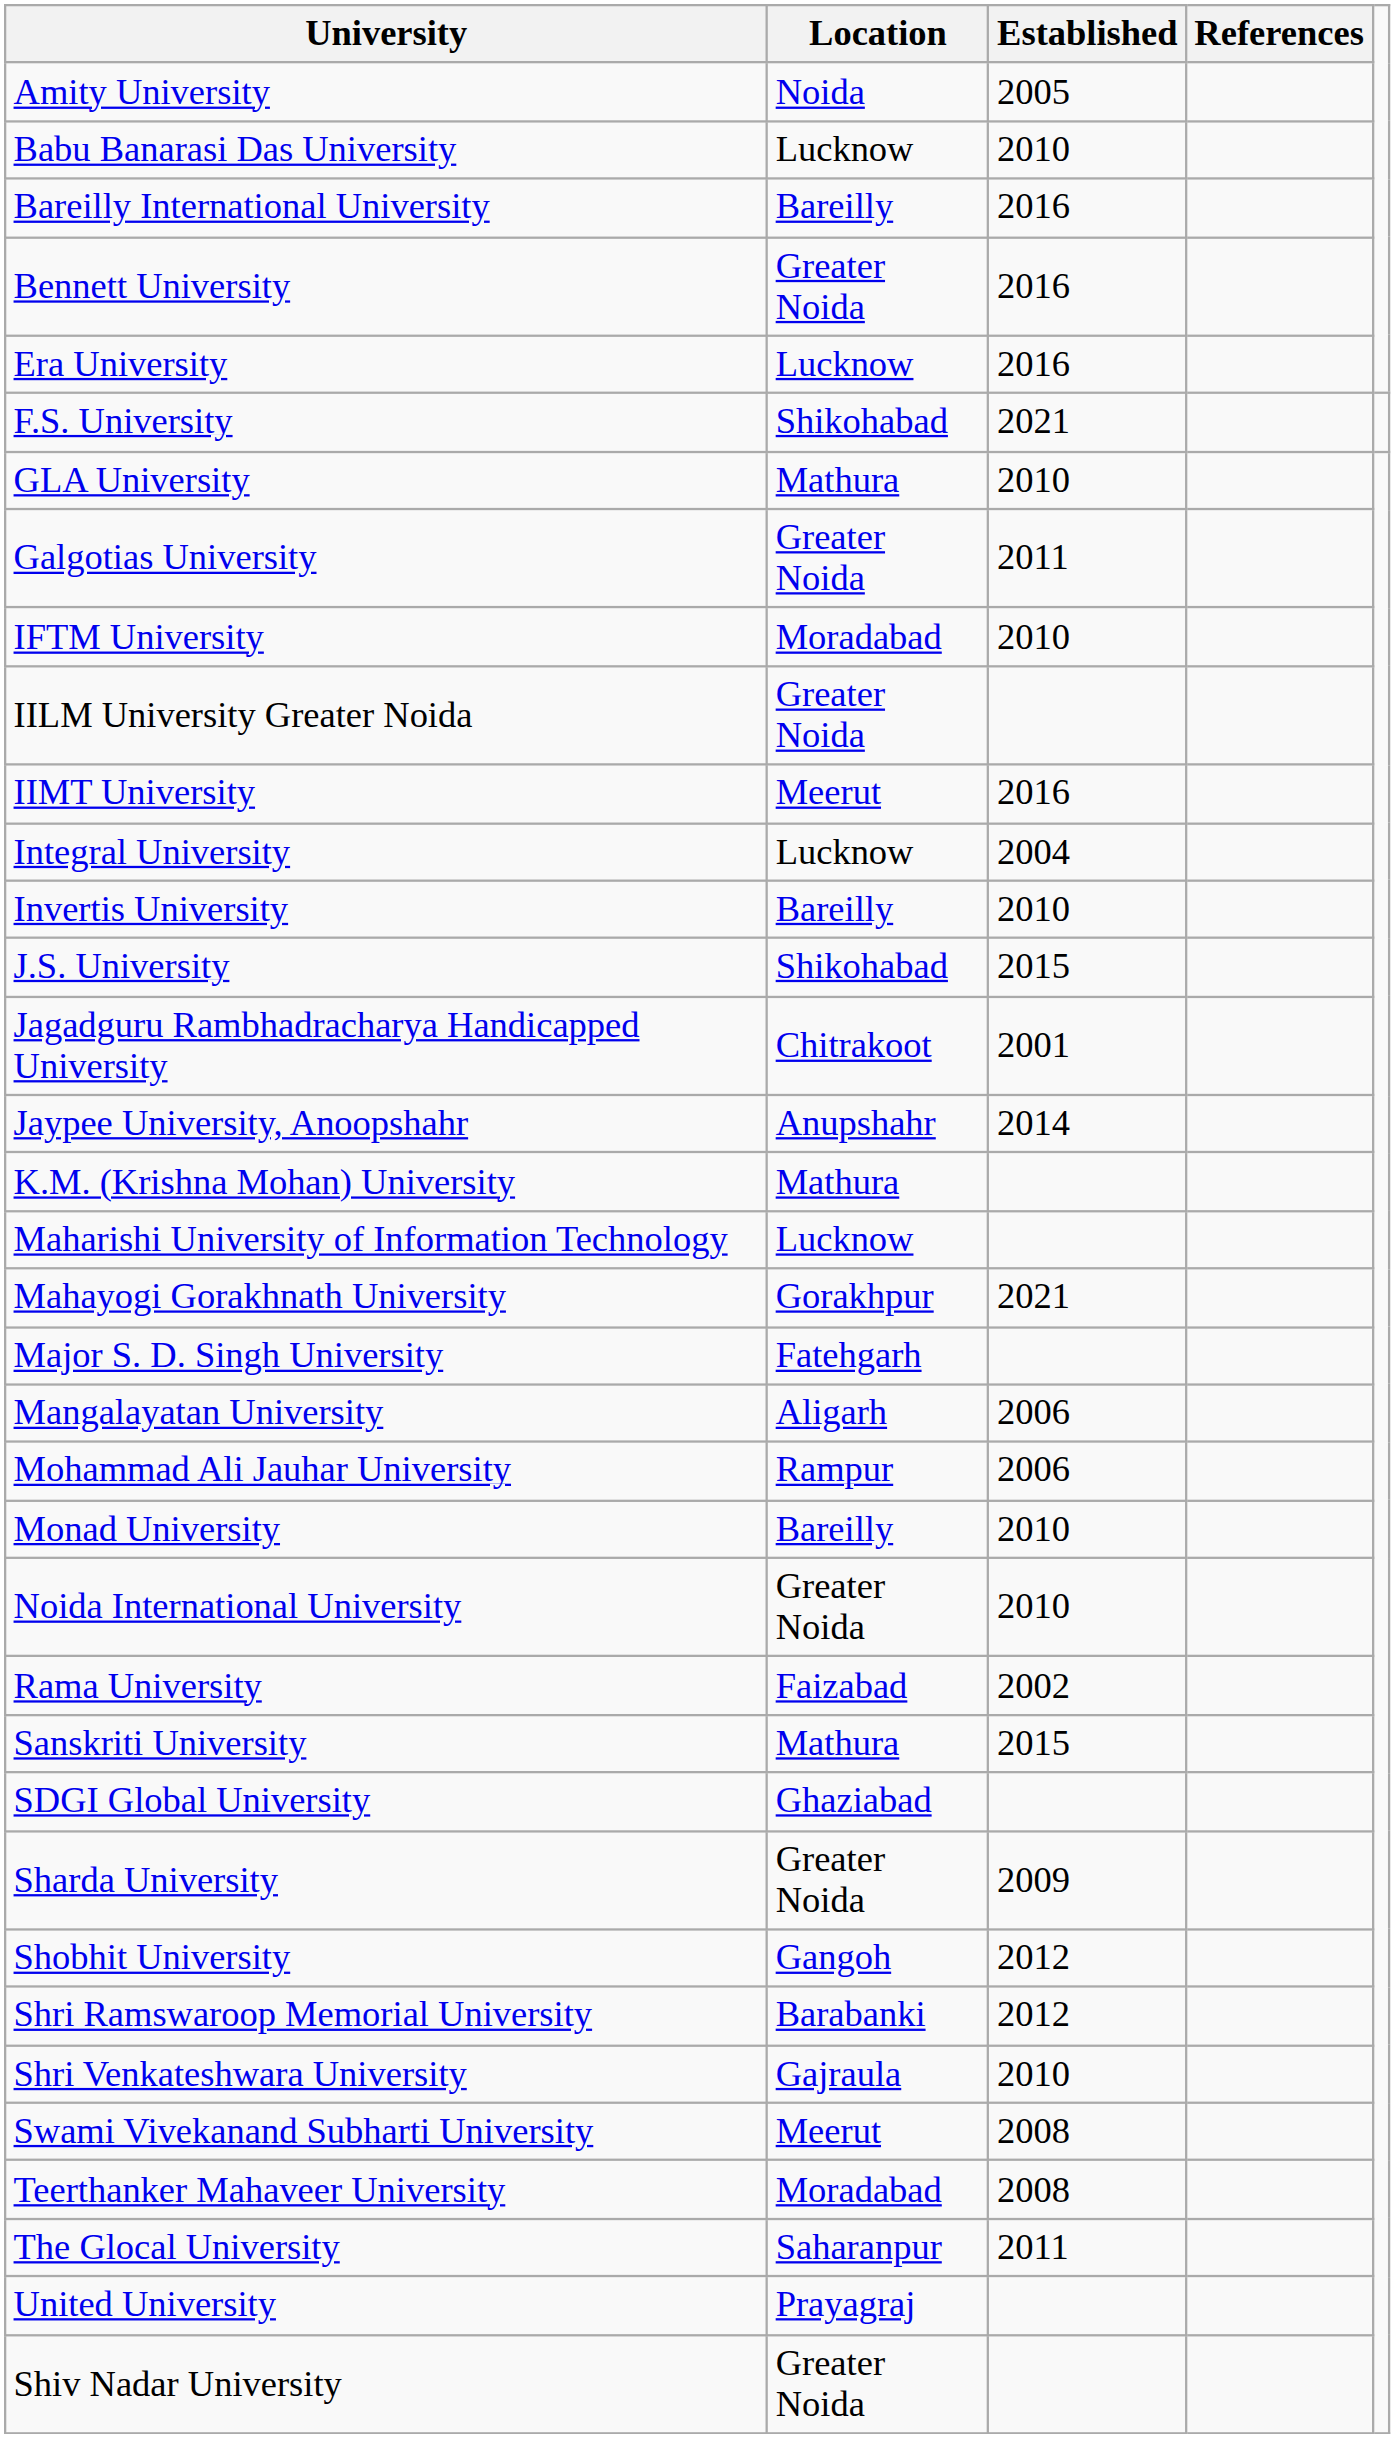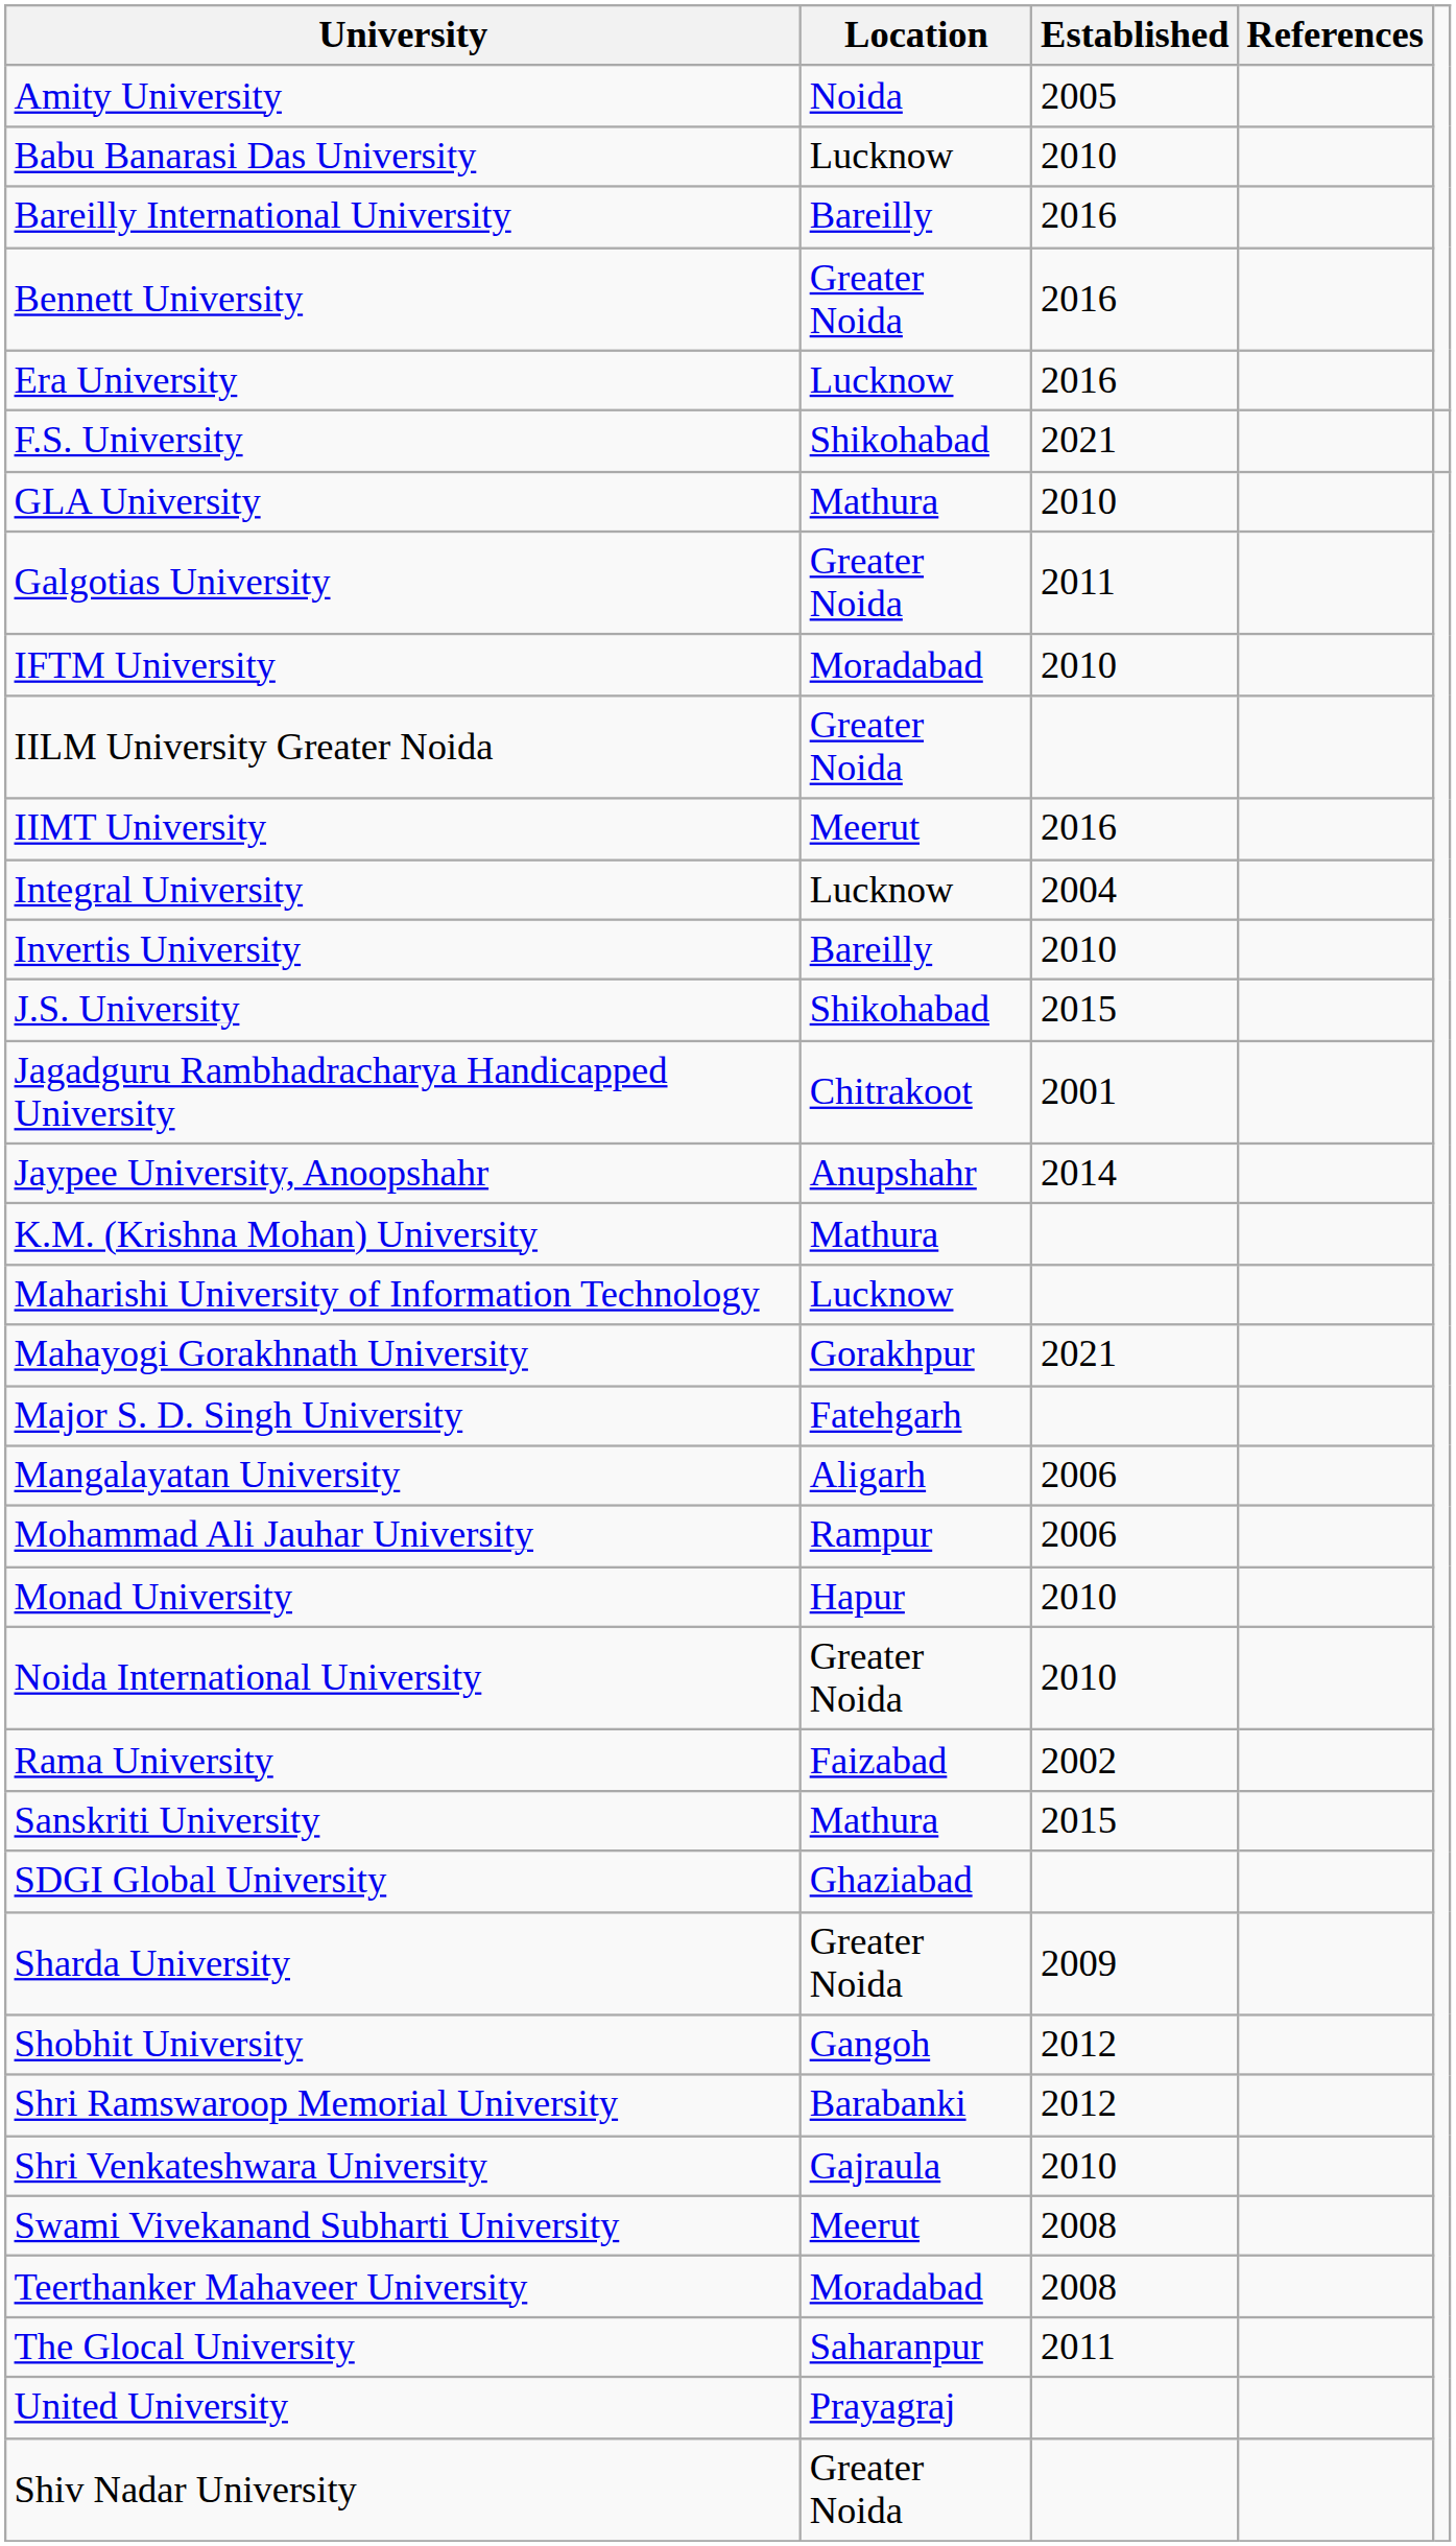Monad University | Location: Bareilly -> Hapur
